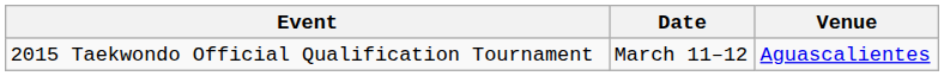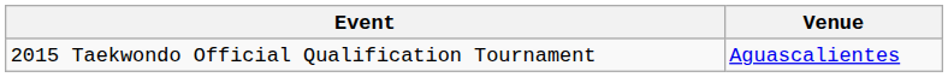- column: Date | March 11–12
